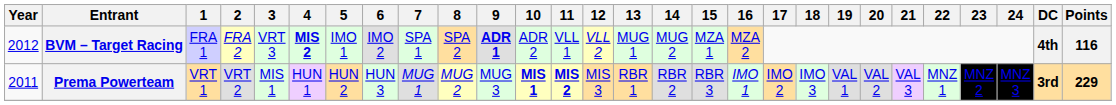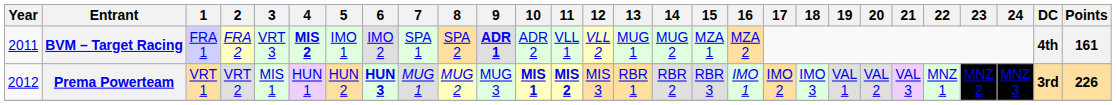BVM – Target Racing | Year: 2012 -> 2011
BVM – Target Racing | Points: 116 -> 161
Prema Powerteam | Year: 2011 -> 2012
Prema Powerteam | 6: normal -> bold
Prema Powerteam | Points: 229 -> 226
